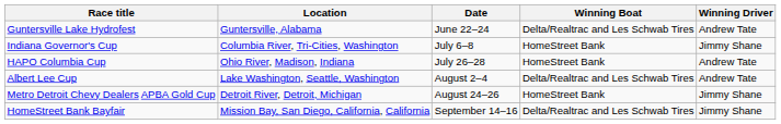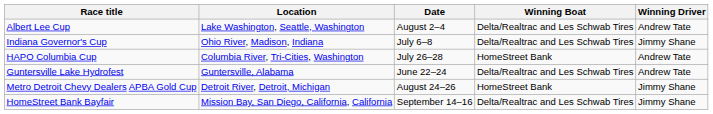rows swapped: Guntersville Lake Hydrofest <-> Albert Lee Cup
Indiana Governor's Cup | Location: Columbia River, Tri-Cities, Washington -> Ohio River, Madison, Indiana
Indiana Governor's Cup | Winning Boat: HomeStreet Bank -> Delta/Realtrac and Les Schwab Tires
HAPO Columbia Cup | Location: Ohio River, Madison, Indiana -> Columbia River, Tri-Cities, Washington
